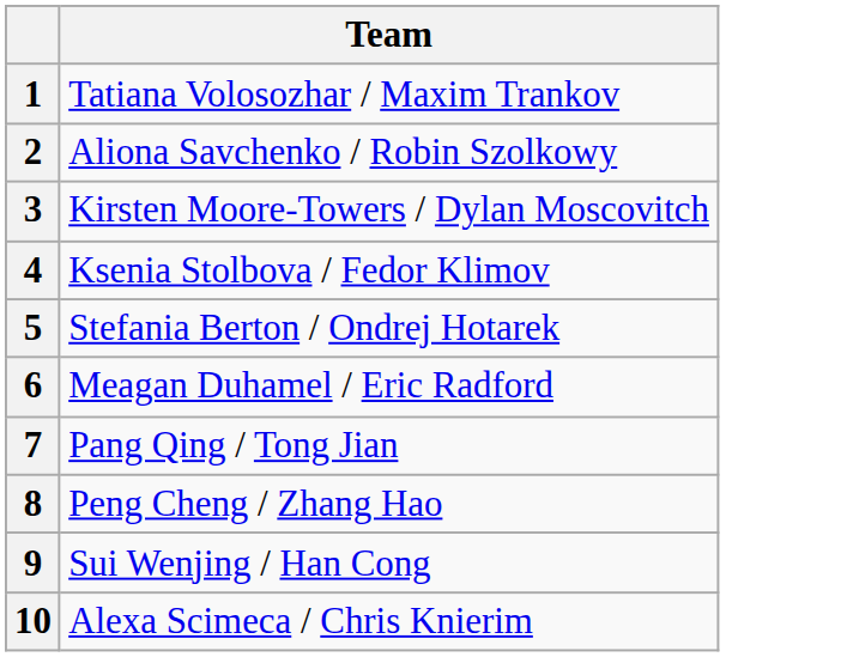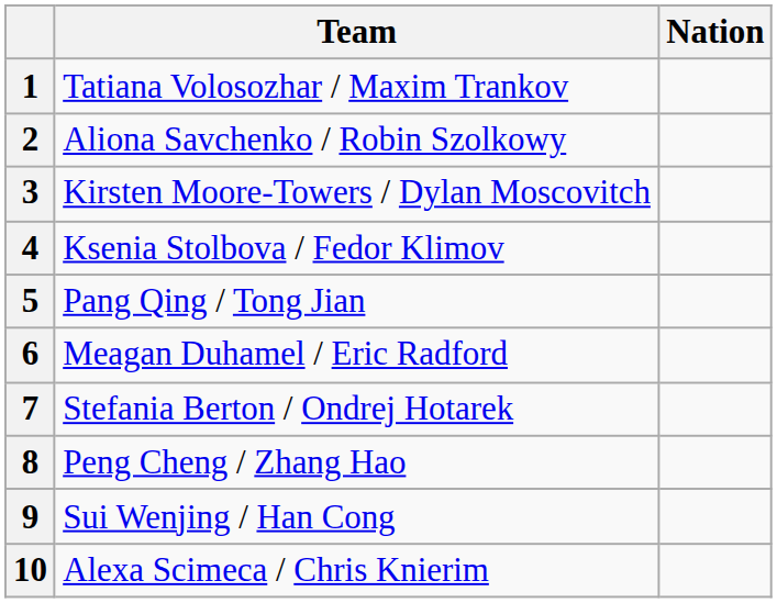+ column: Nation
5 | Team: Stefania Berton / Ondrej Hotarek -> Pang Qing / Tong Jian
7 | Team: Pang Qing / Tong Jian -> Stefania Berton / Ondrej Hotarek
